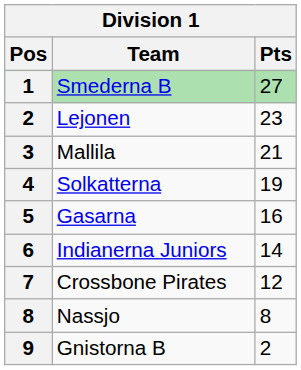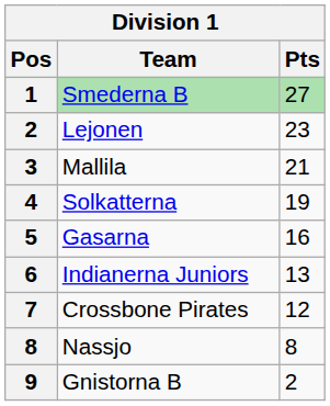Indianerna Juniors | Pts: 14 -> 13
